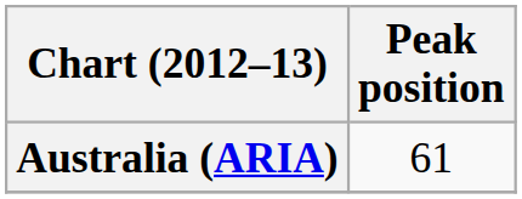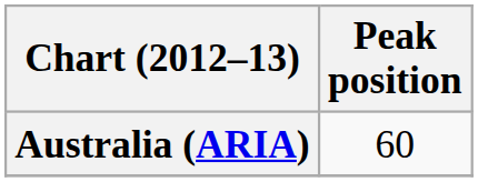Australia (ARIA) | Peak position: 61 -> 60
